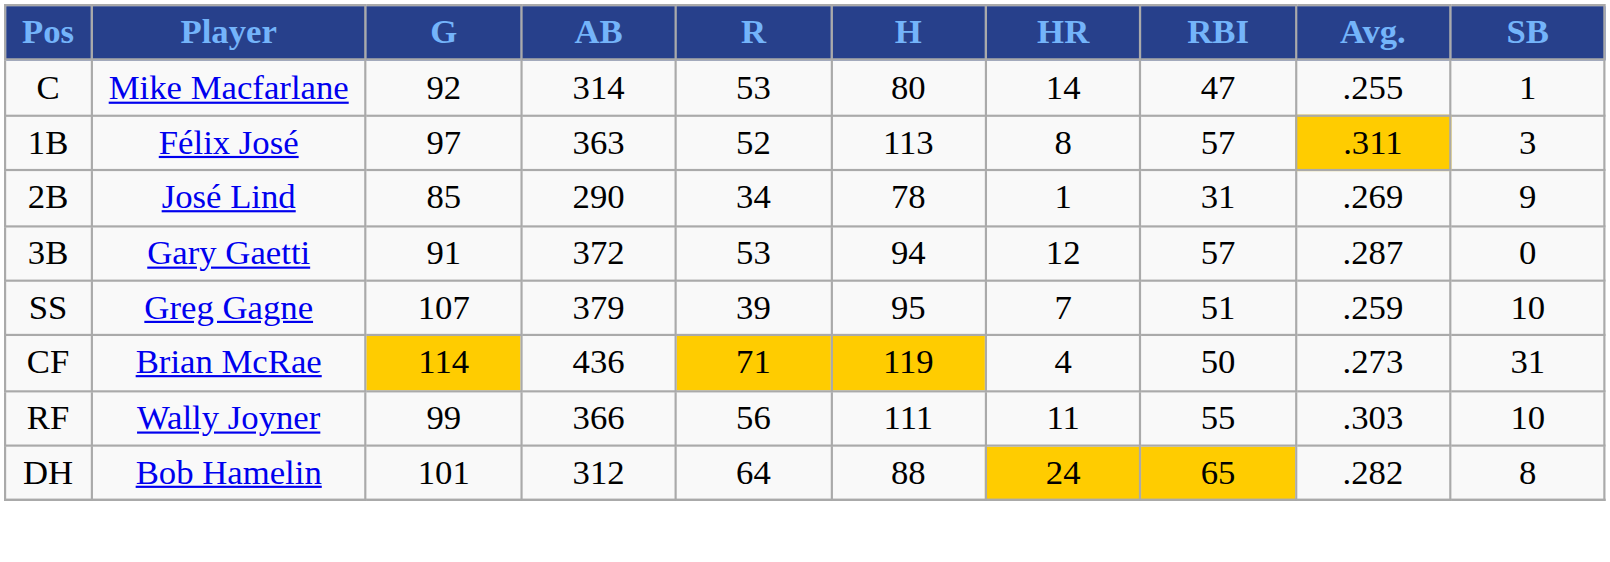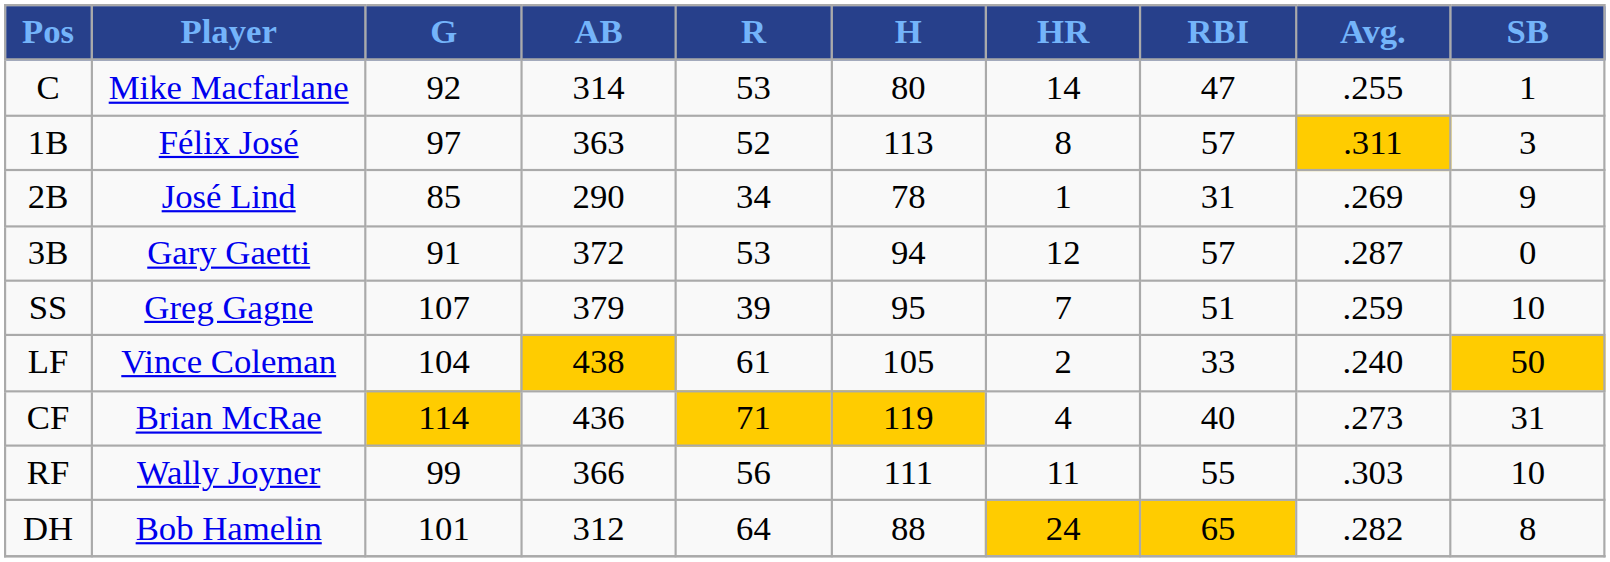+ row: LF | Vince Coleman | 104 | 438 | 61 | 105 | 2 | 33 | .240 | 50
CF | RBI: 50 -> 40
